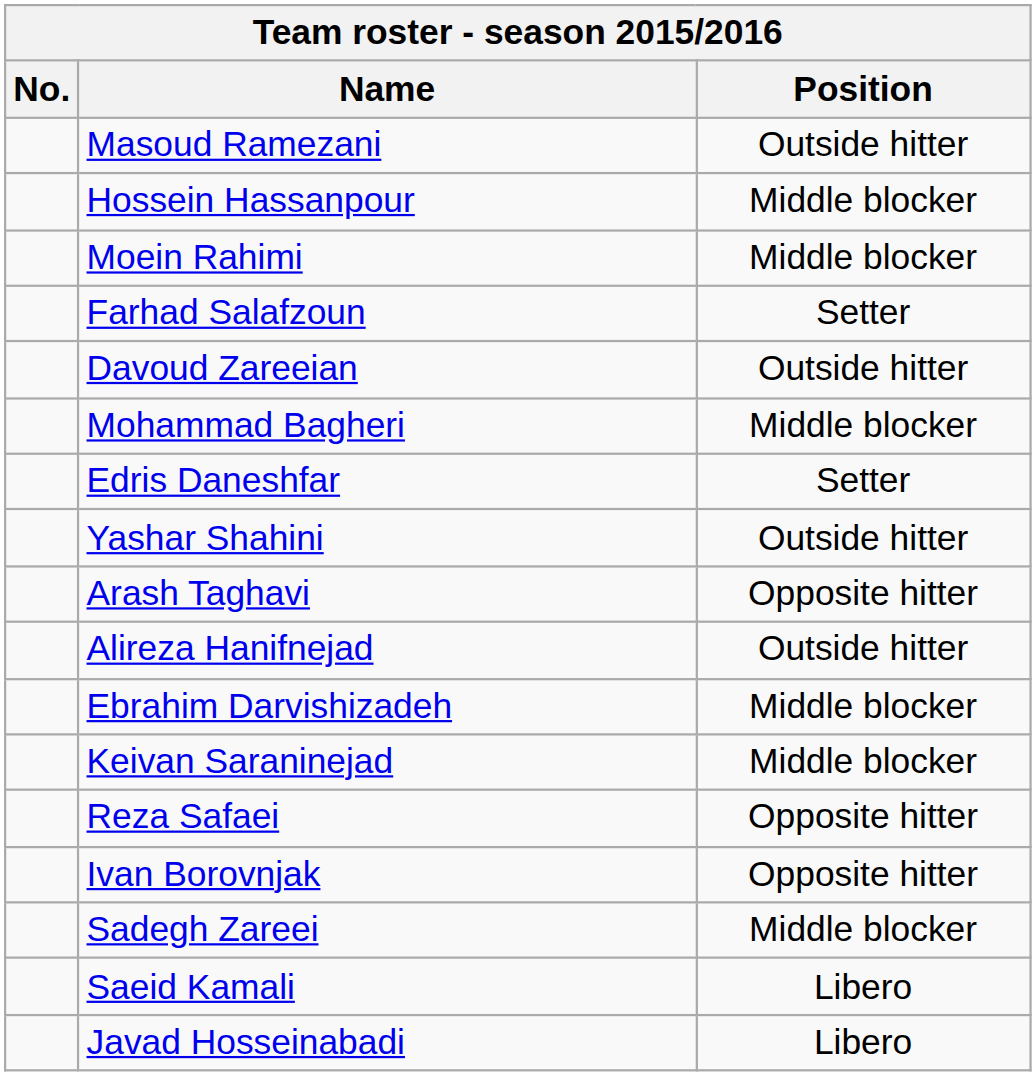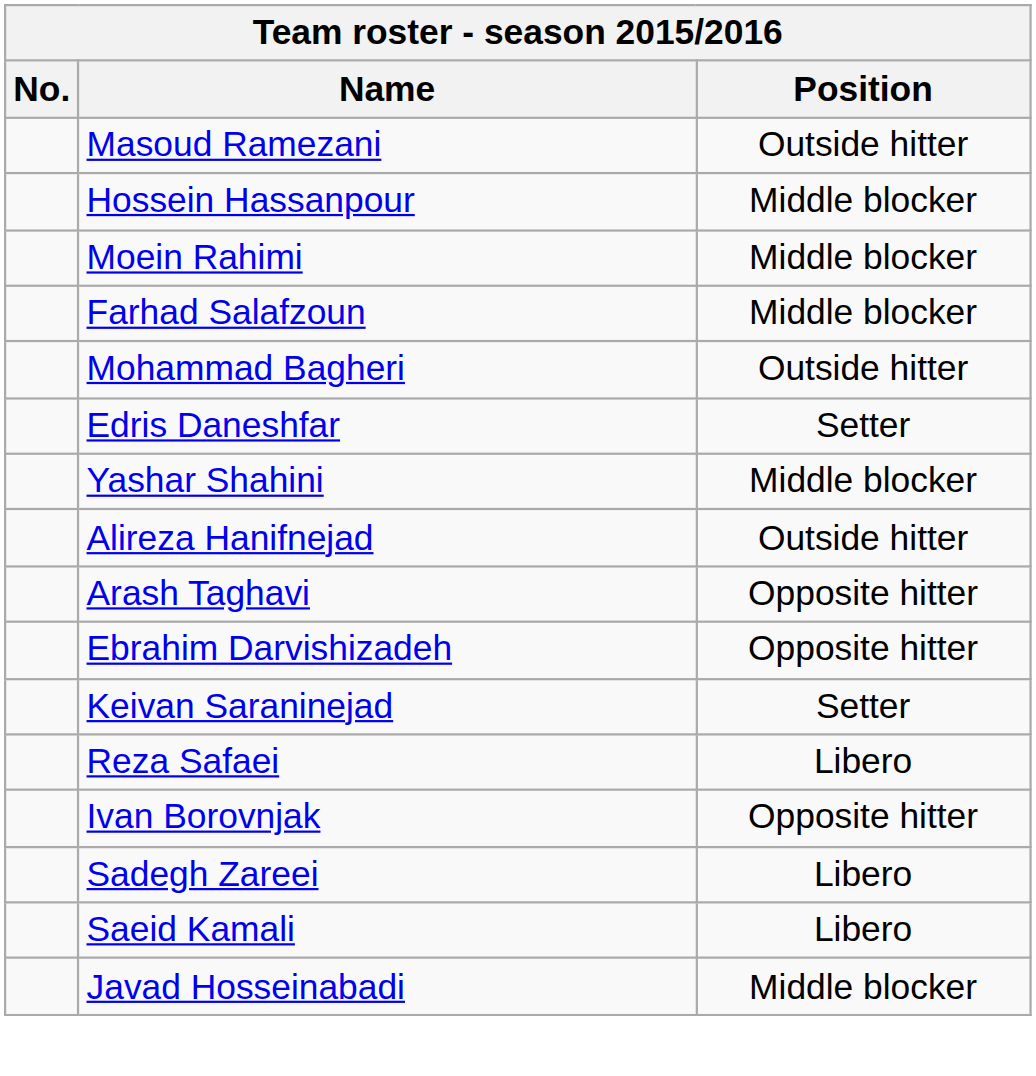Farhad Salafzoun | Position: Setter -> Middle blocker
- row: Davoud Zareeian | Outside hitter
Mohammad Bagheri | Position: Middle blocker -> Outside hitter
Yashar Shahini | Position: Outside hitter -> Middle blocker
rows swapped: Alireza Hanifnejad <-> Arash Taghavi
Ebrahim Darvishizadeh | Position: Middle blocker -> Opposite hitter
Keivan Saraninejad | Position: Middle blocker -> Setter
Reza Safaei | Position: Opposite hitter -> Libero
Sadegh Zareei | Position: Middle blocker -> Libero
Javad Hosseinabadi | Position: Libero -> Middle blocker
